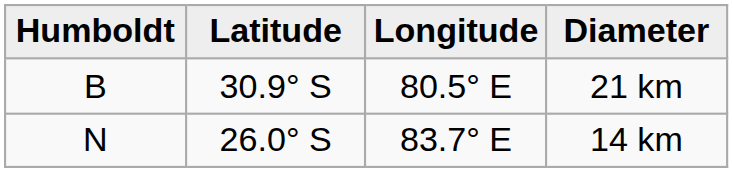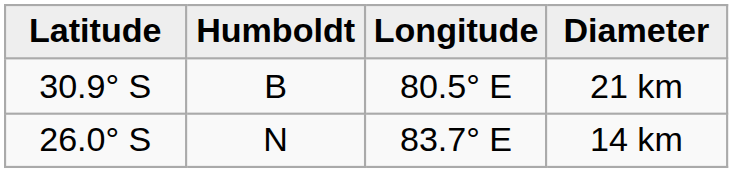columns swapped: Humboldt <-> Latitude
